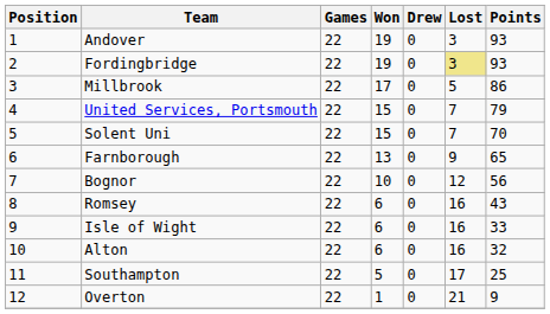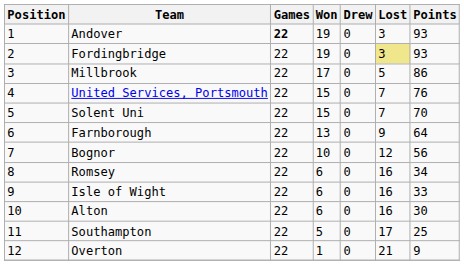Andover | Games: normal -> bold
United Services, Portsmouth | Points: 79 -> 76
Farnborough | Points: 65 -> 64
Romsey | Points: 43 -> 34
Alton | Points: 32 -> 30
